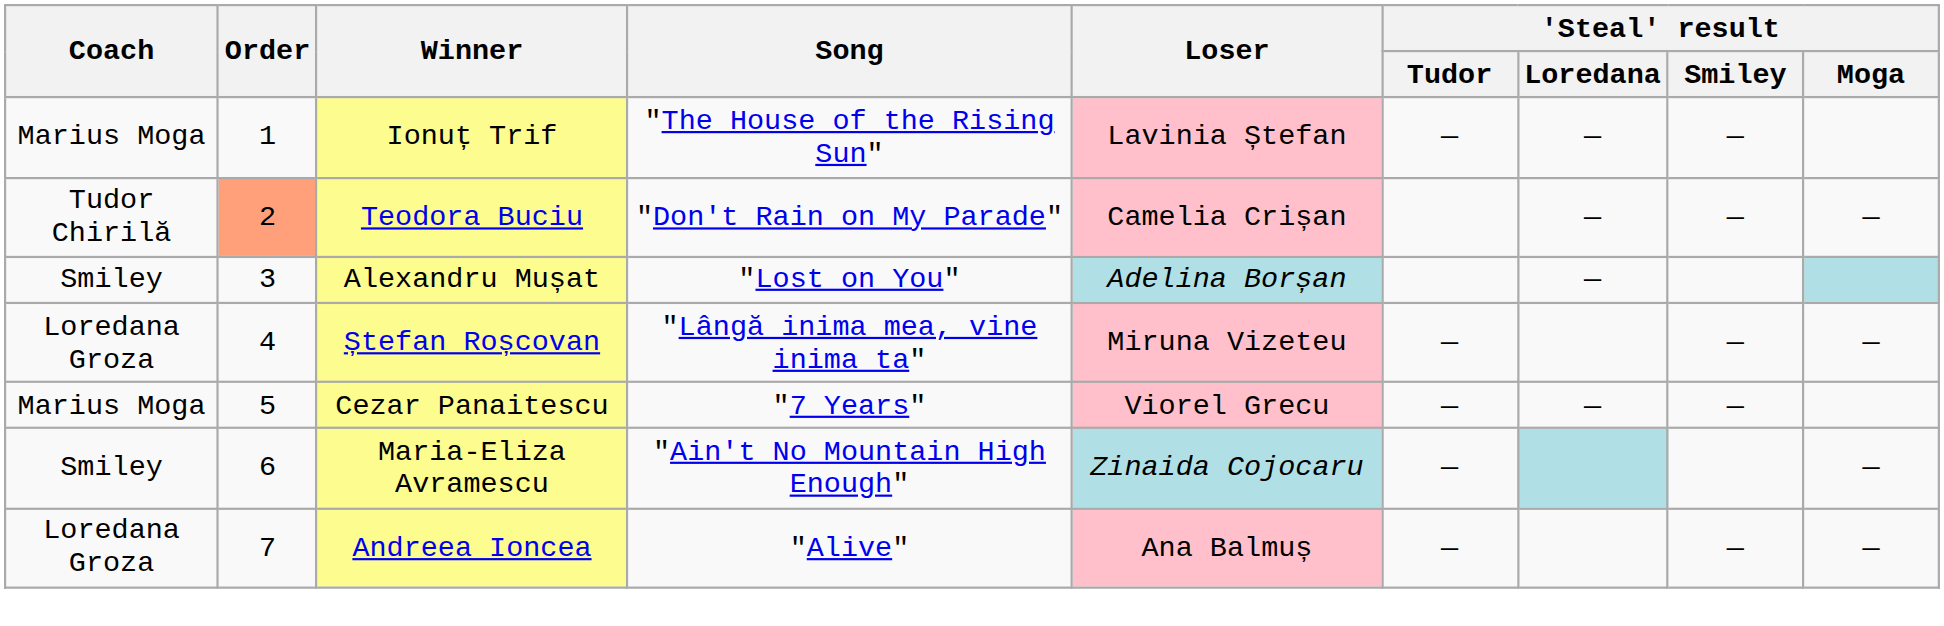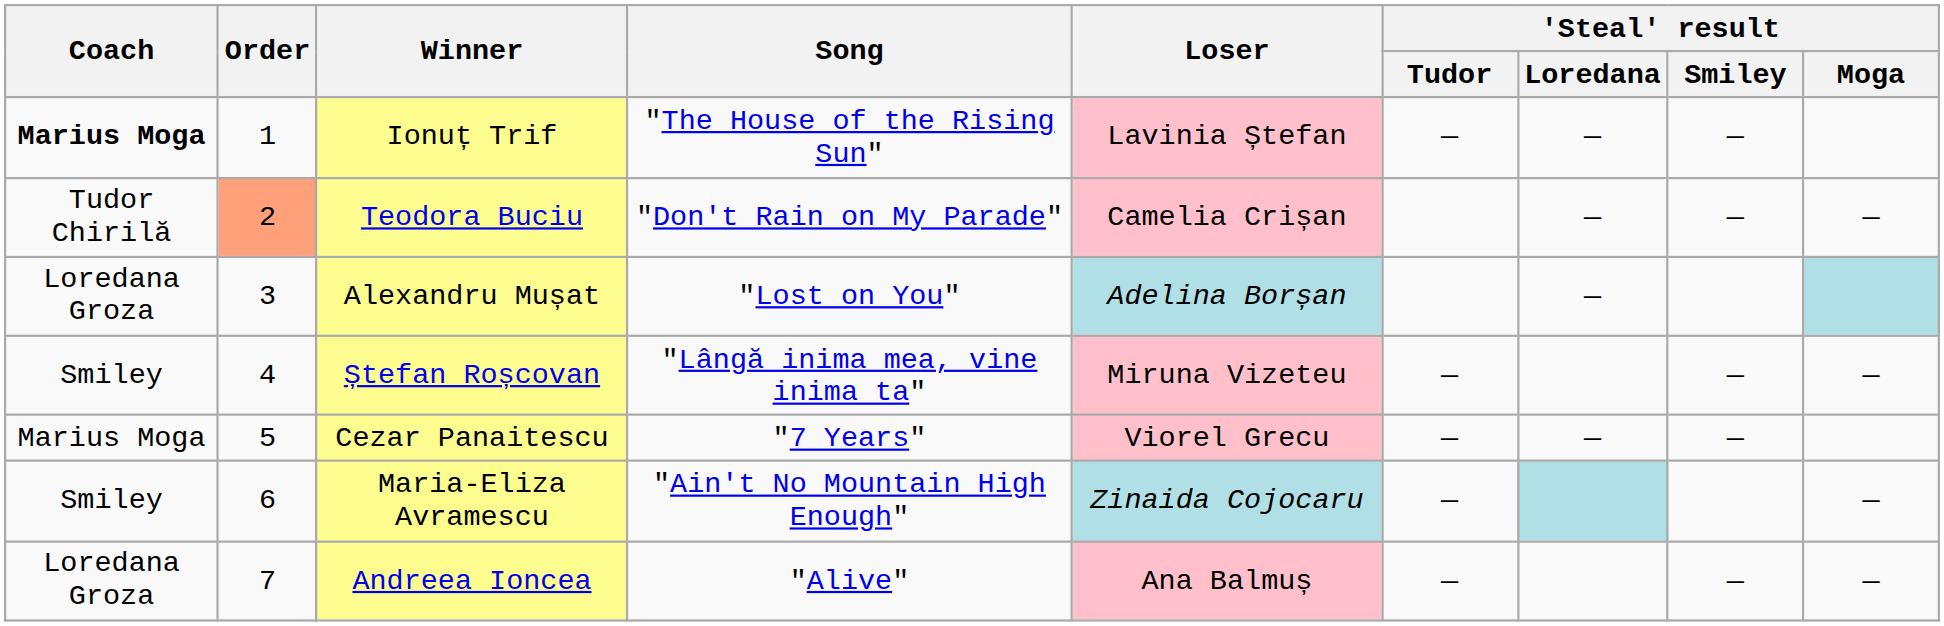Ionuț Trif | Coach: normal -> bold
Alexandru Mușat | Coach: Smiley -> Loredana Groza
Ștefan Roșcovan | Coach: Loredana Groza -> Smiley
